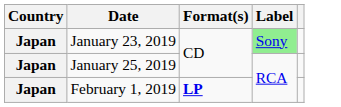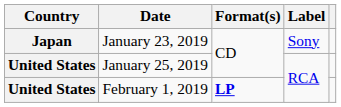January 23, 2019 | Label: lightgreen background -> no background
January 25, 2019 | Country: Japan -> United States
February 1, 2019 | Country: Japan -> United States
